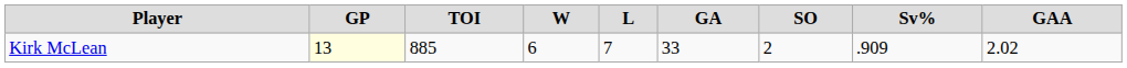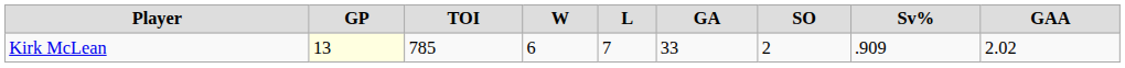Kirk McLean | TOI: 885 -> 785
